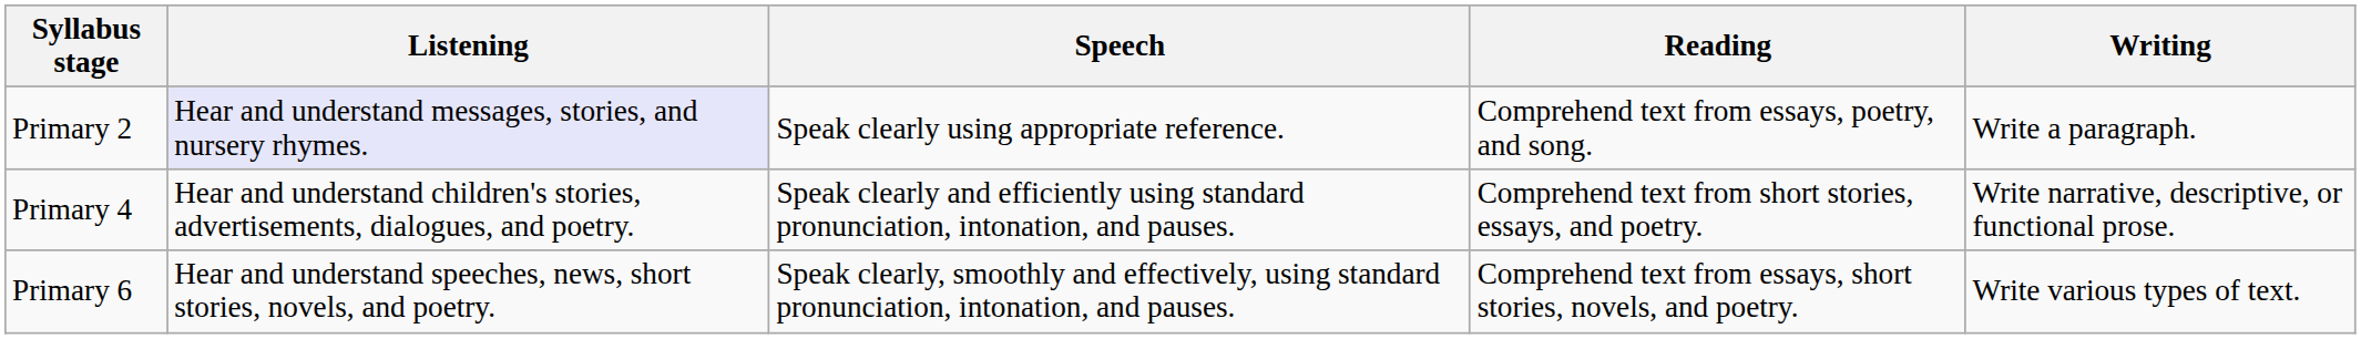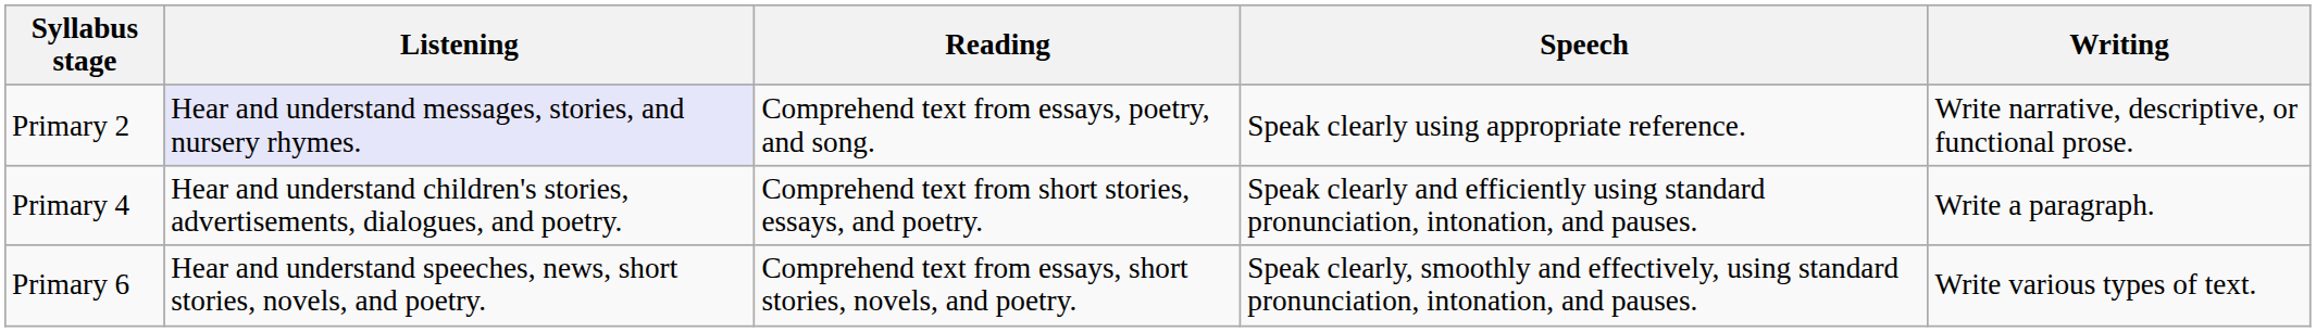columns swapped: Speech <-> Reading
Primary 2 | Writing: Write a paragraph. -> Write narrative, descriptive, or functional prose.
Primary 4 | Writing: Write narrative, descriptive, or functional prose. -> Write a paragraph.
